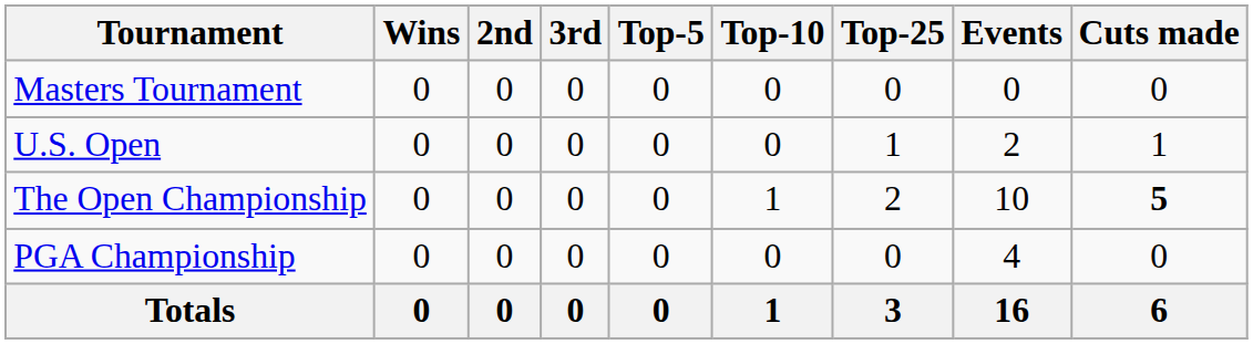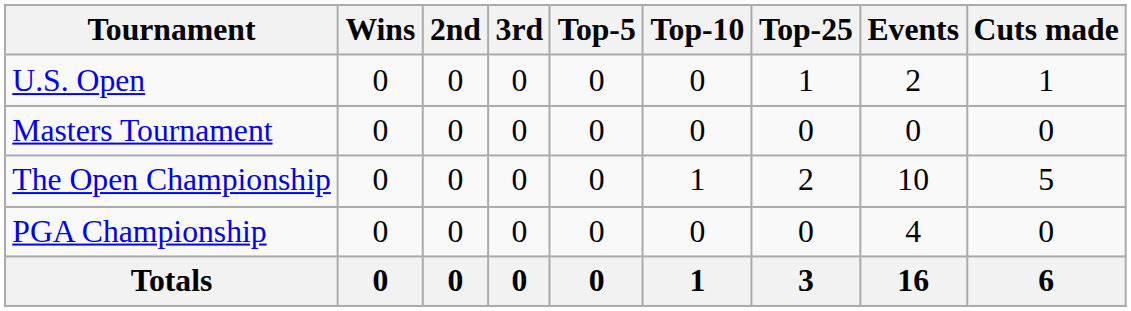rows swapped: Masters Tournament <-> U.S. Open
The Open Championship | Cuts made: bold -> normal
